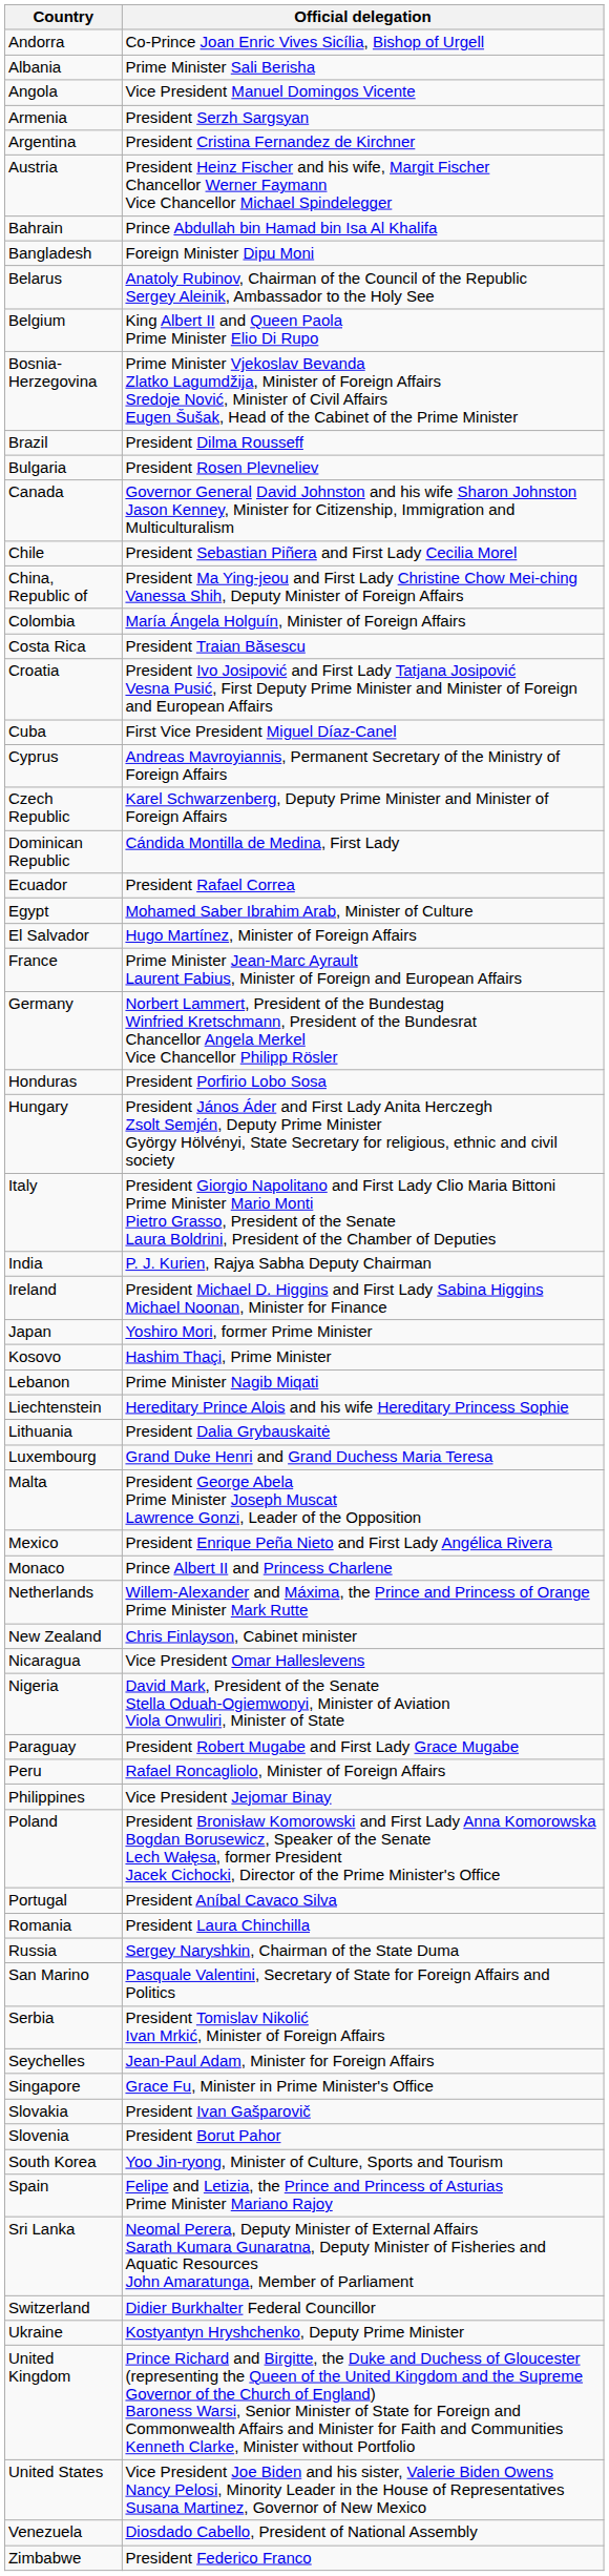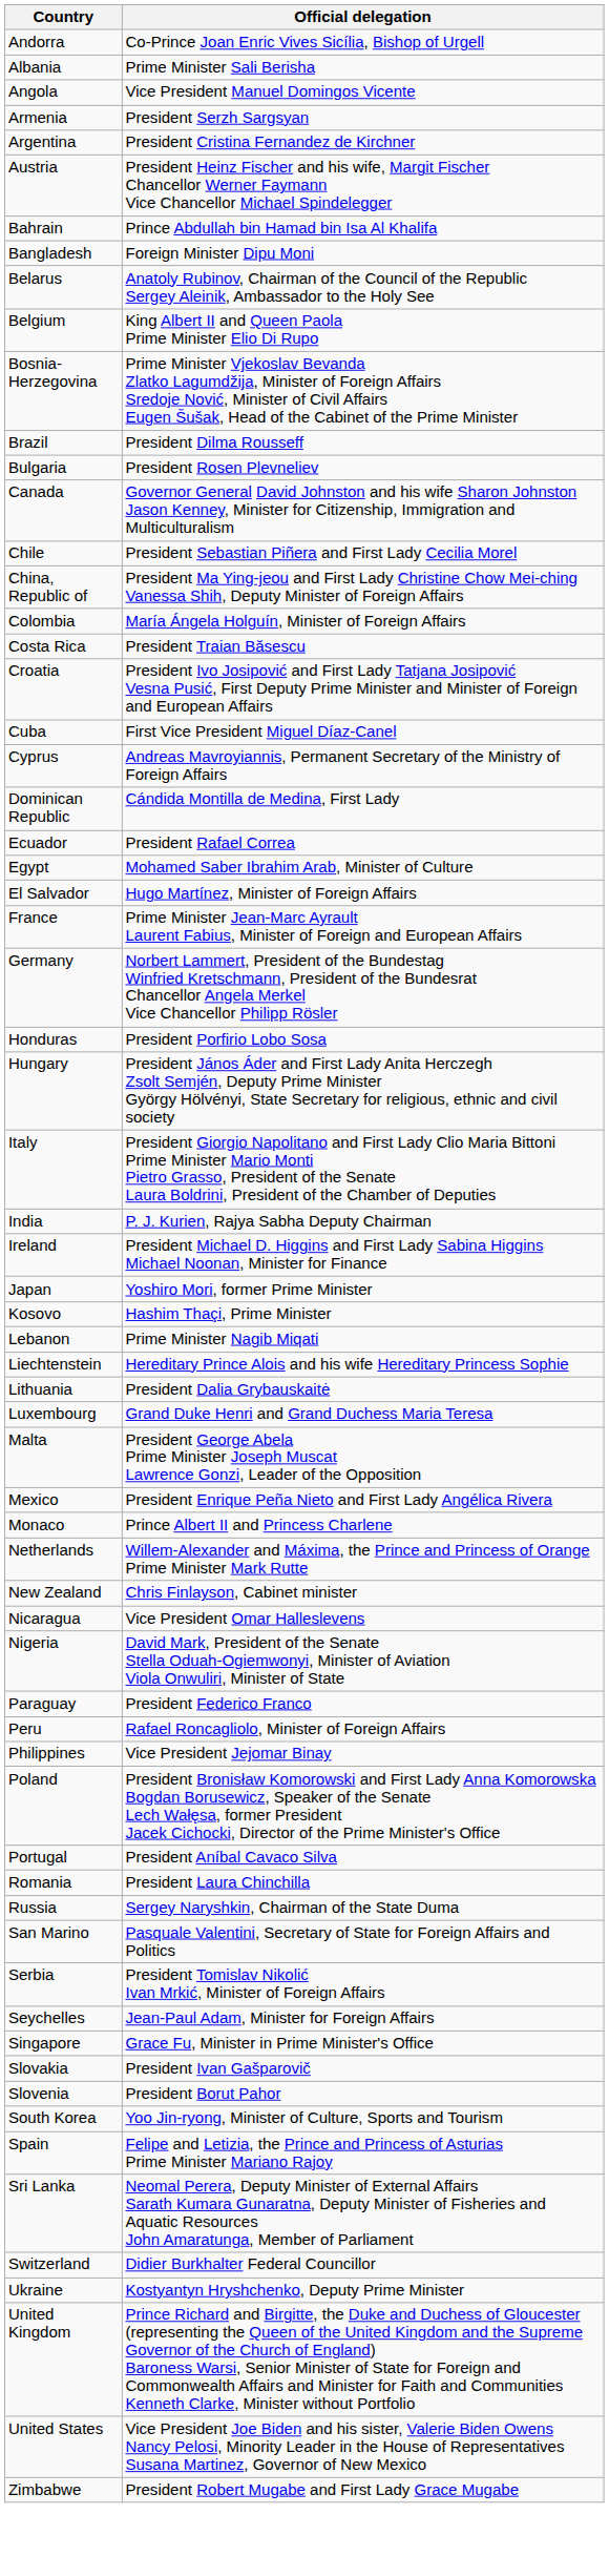- row: Czech Republic | Karel Schwarzenberg, Deputy Prime Minister and Minister of Foreign Affairs
Paraguay | Official delegation: President Robert Mugabe and First Lady Grace Mugabe -> President Federico Franco
- row: Venezuela | Diosdado Cabello, President of National Assembly
Zimbabwe | Official delegation: President Federico Franco -> President Robert Mugabe and First Lady Grace Mugabe
